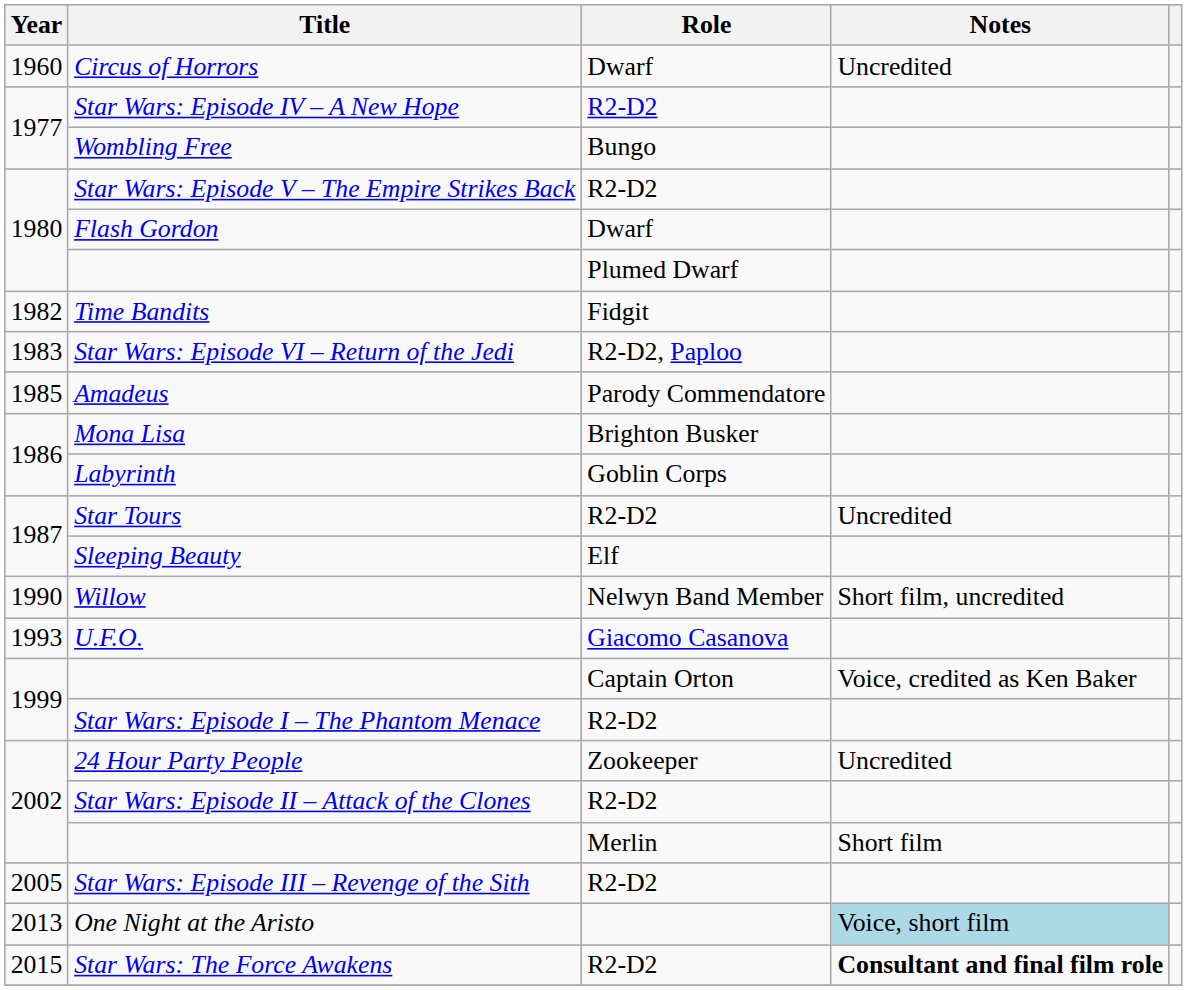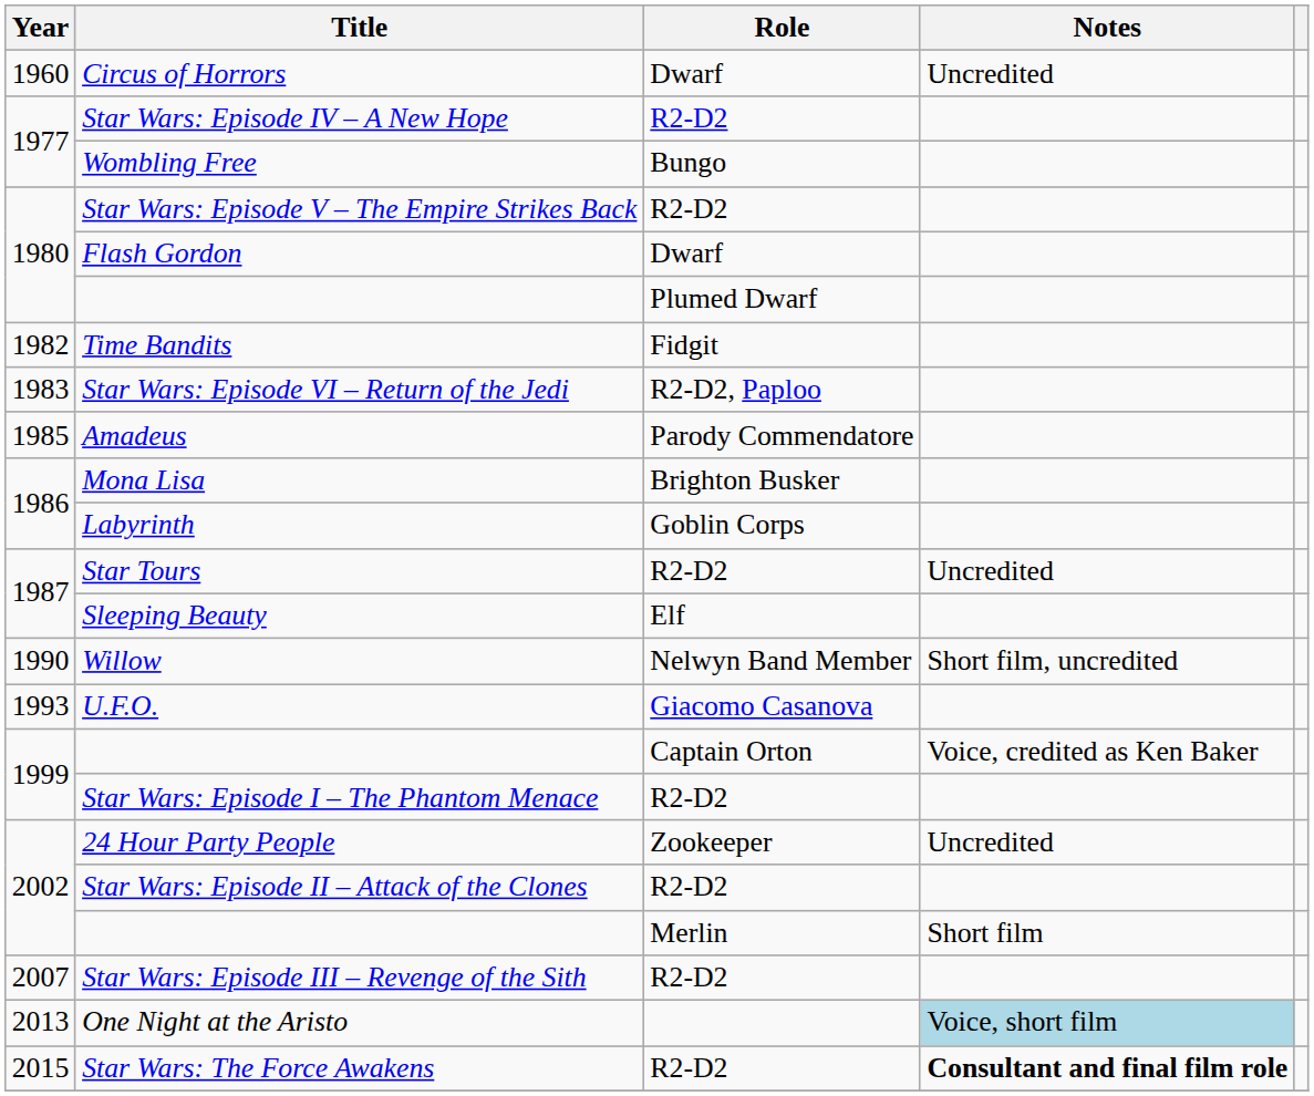Star Wars: Episode III – Revenge of the Sith | Year: 2005 -> 2007
